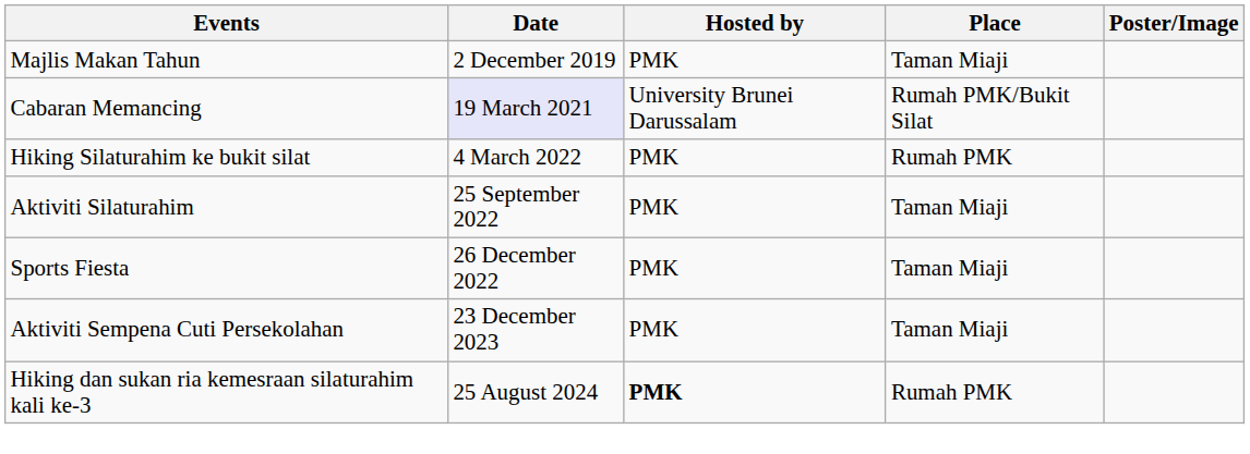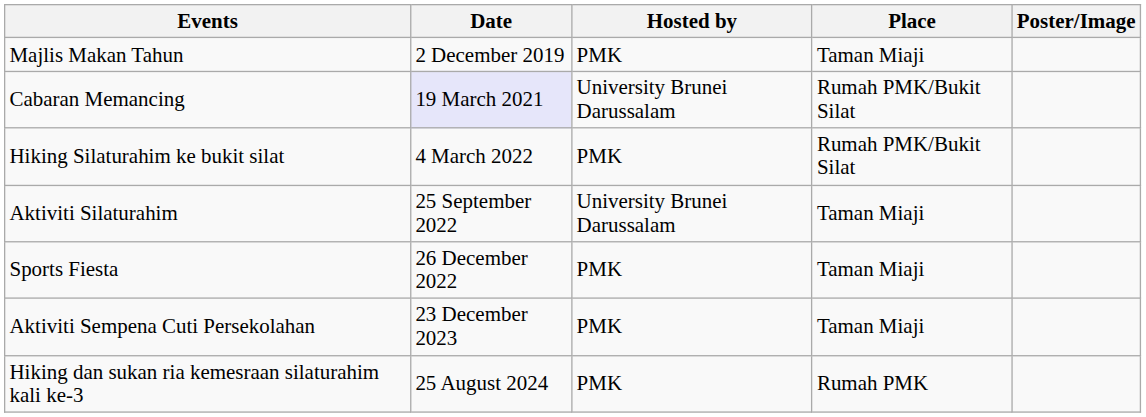Hiking Silaturahim ke bukit silat | Place: Rumah PMK -> Rumah PMK/Bukit Silat
Aktiviti Silaturahim | Hosted by: PMK -> University Brunei Darussalam
Hiking dan sukan ria kemesraan silaturahim kali ke-3 | Hosted by: bold -> normal
